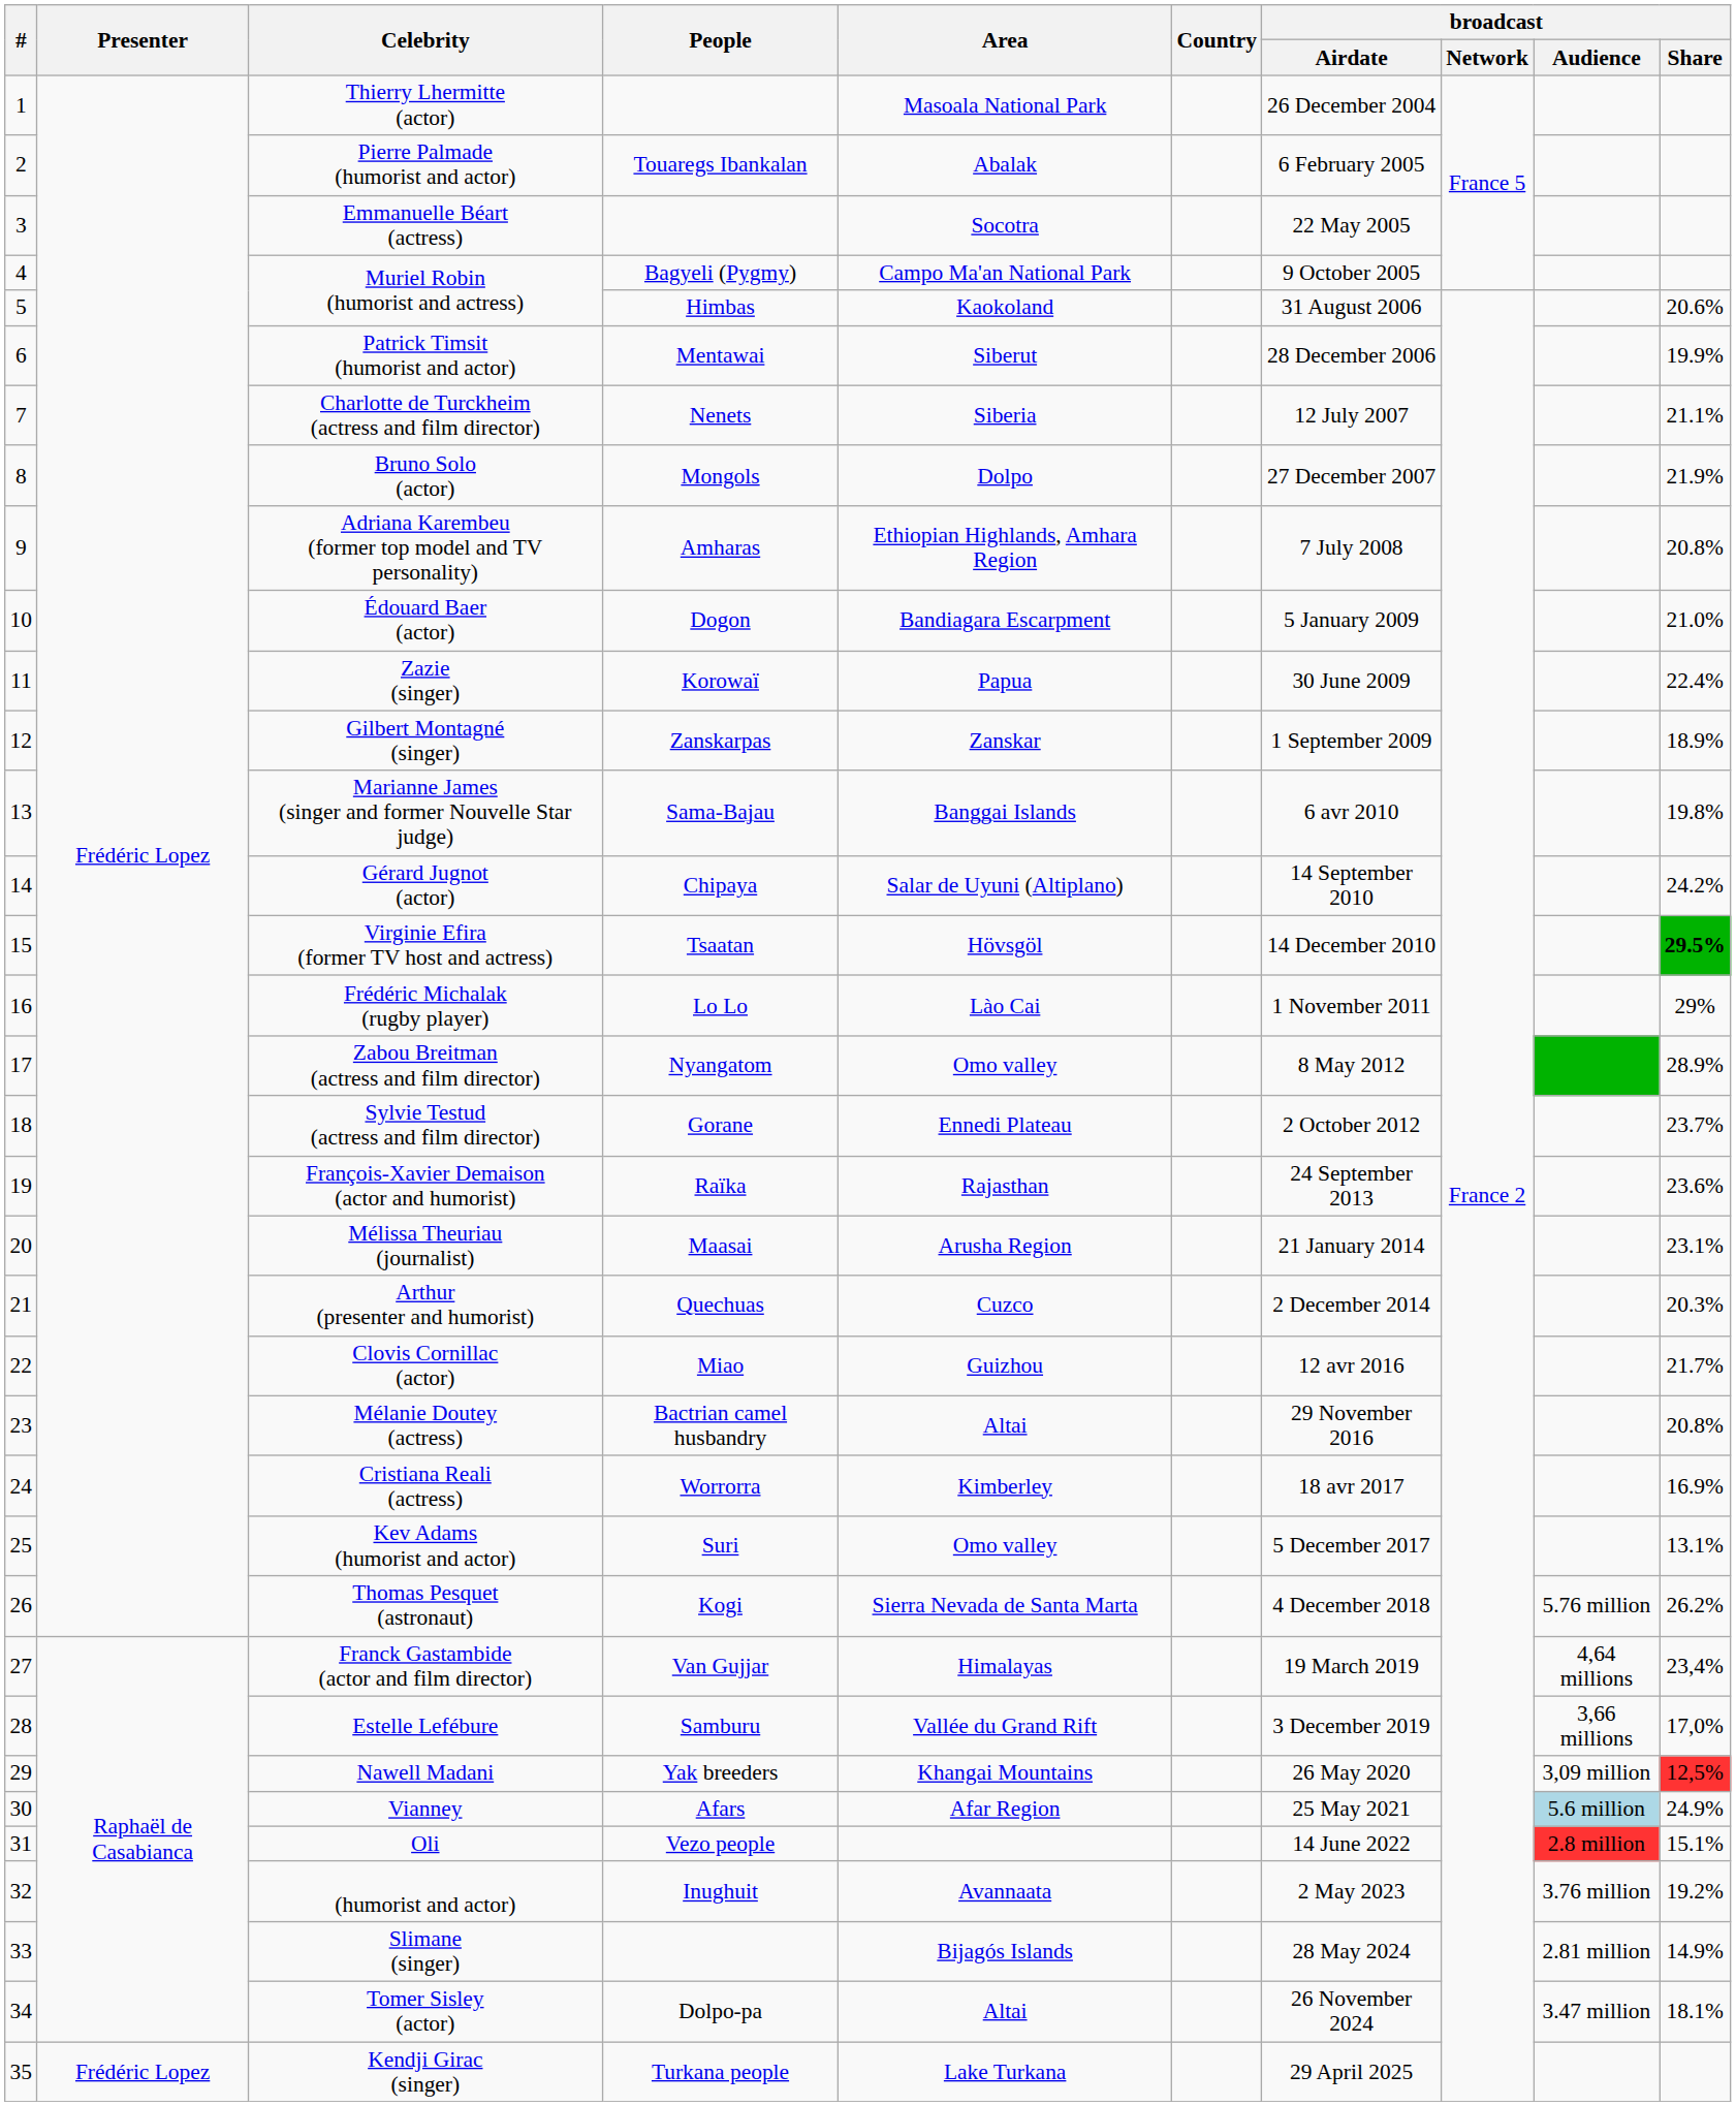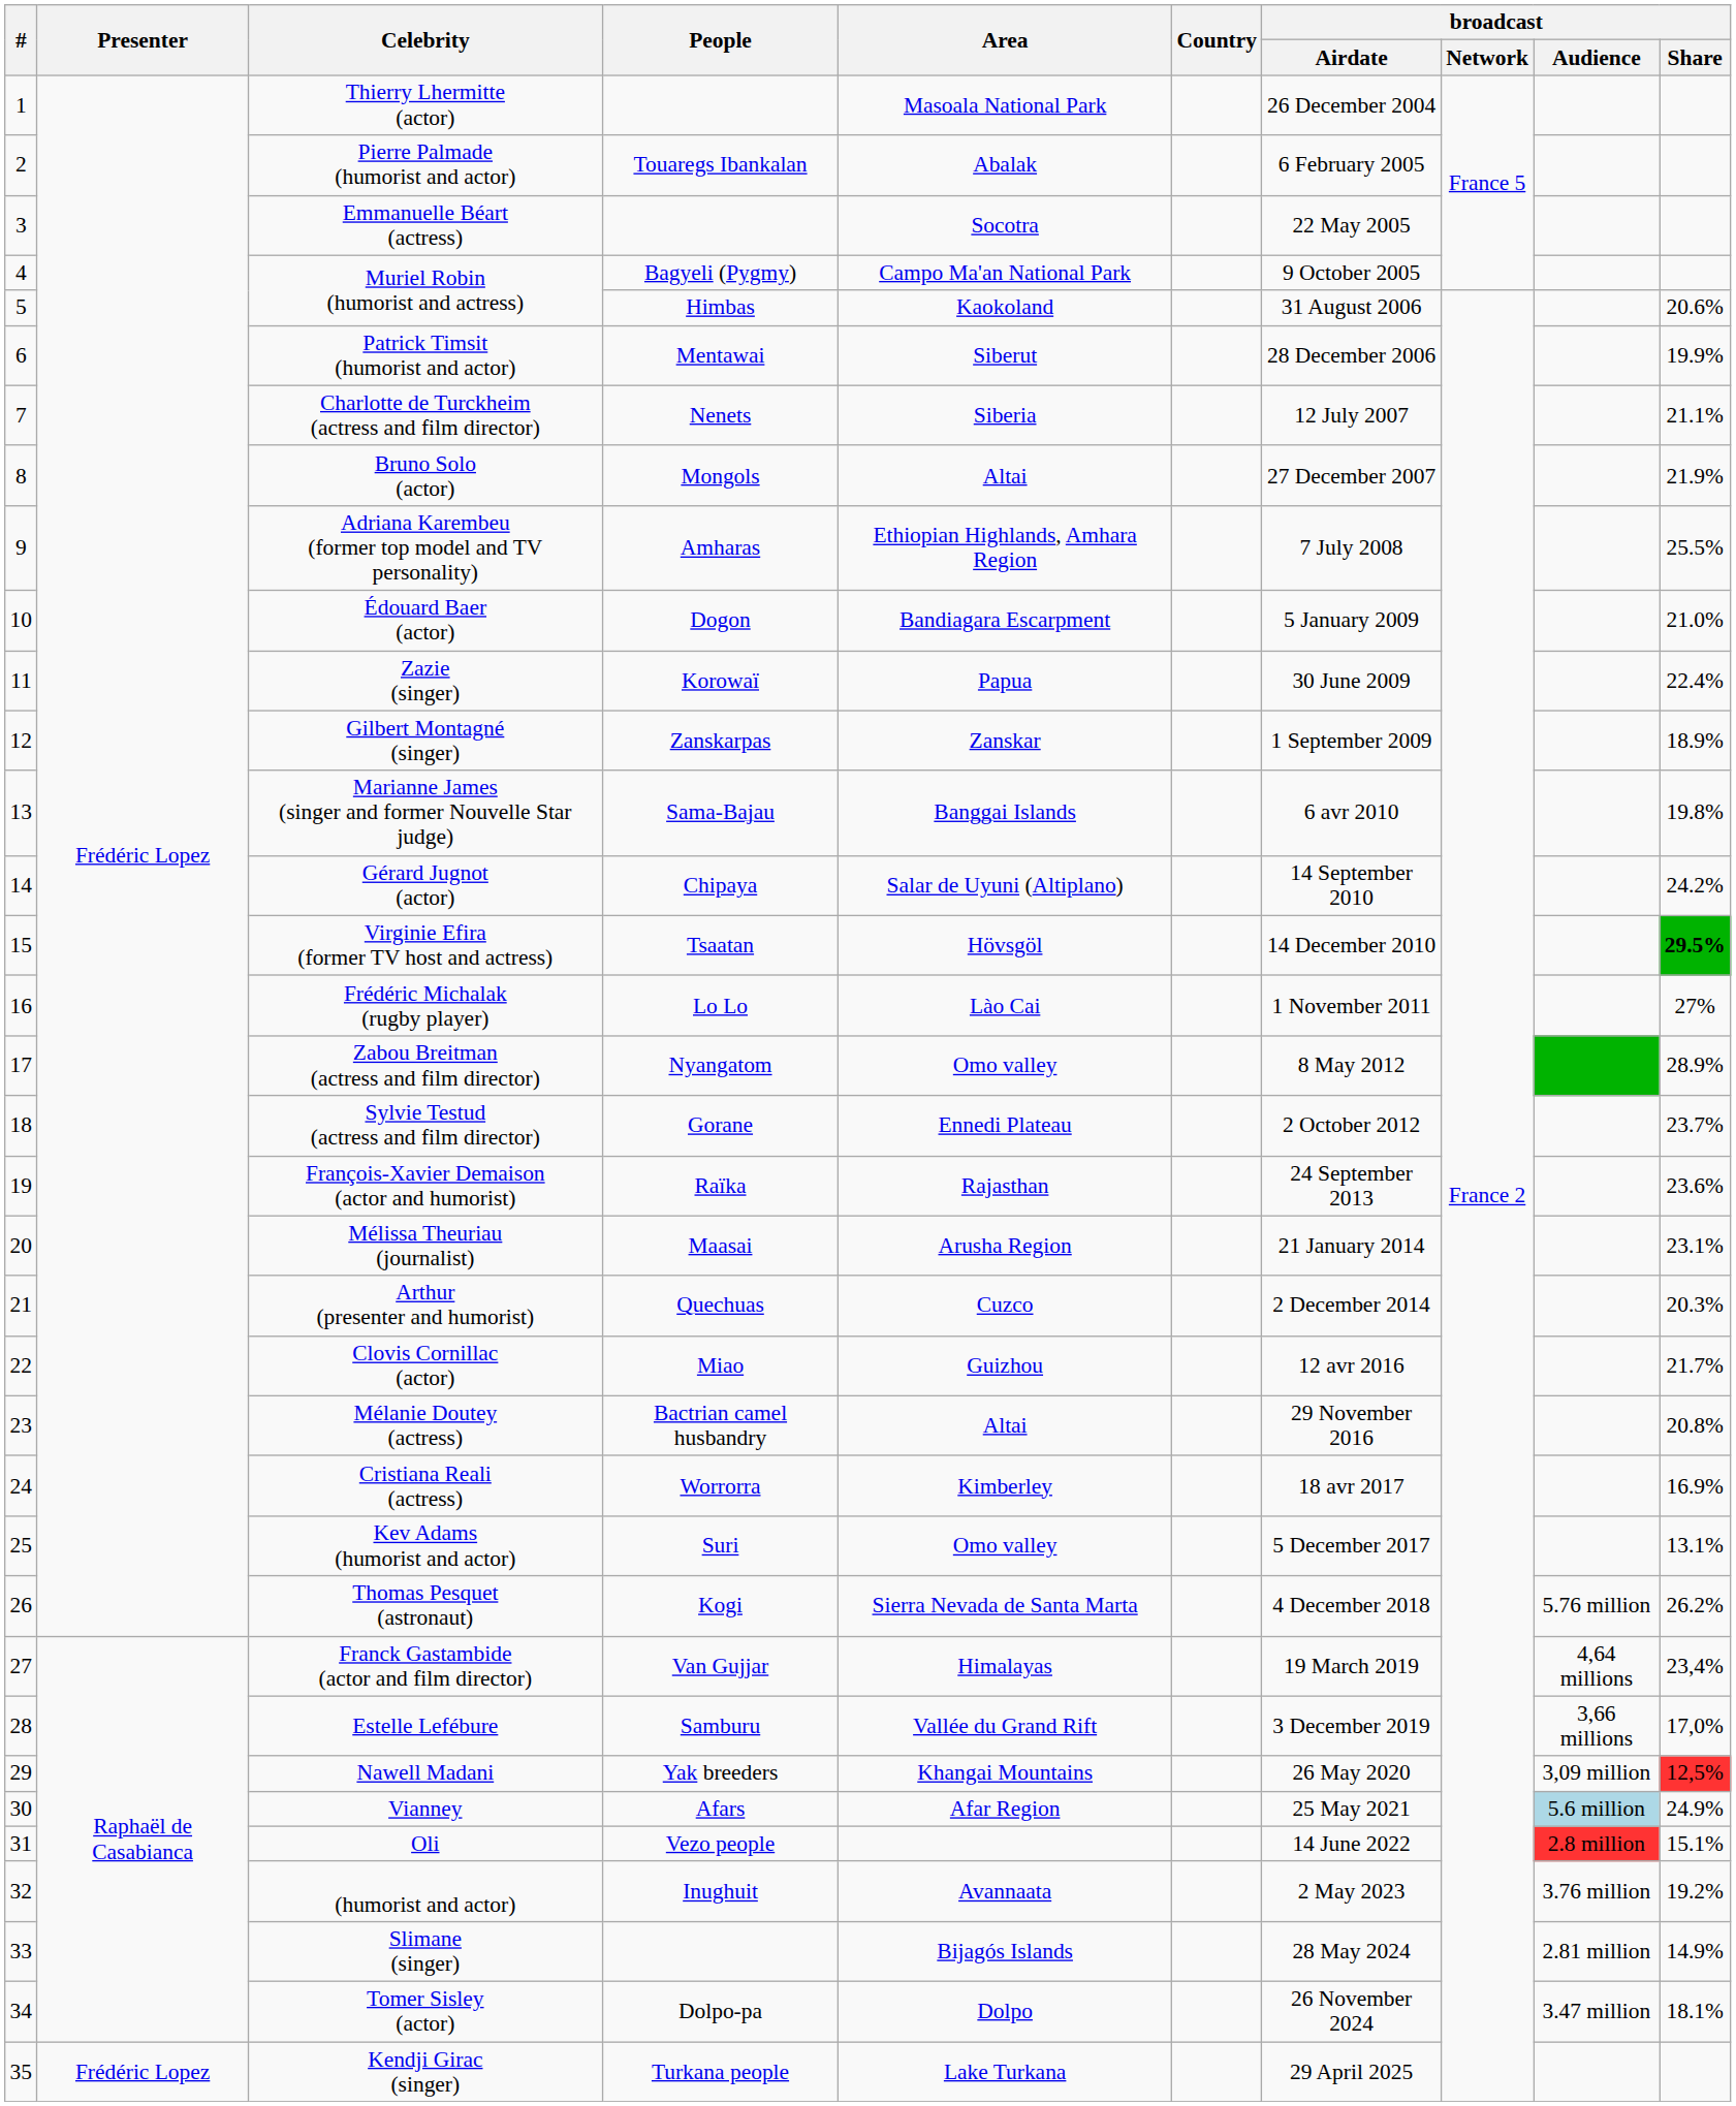Bruno Solo (actor) | Area: Dolpo -> Altai
Adriana Karembeu (former top model and TV personality) | broadcast / Share: 20.8% -> 25.5%
Frédéric Michalak (rugby player) | broadcast / Share: 29% -> 27%
Tomer Sisley (actor) | Area: Altai -> Dolpo
